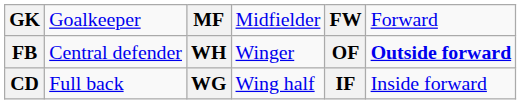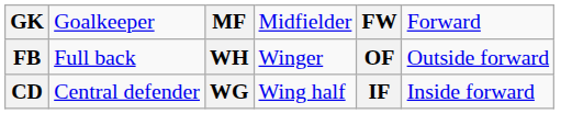FB | column 2: Central defender -> Full back
FB | column 6: bold -> normal
CD | column 2: Full back -> Central defender
